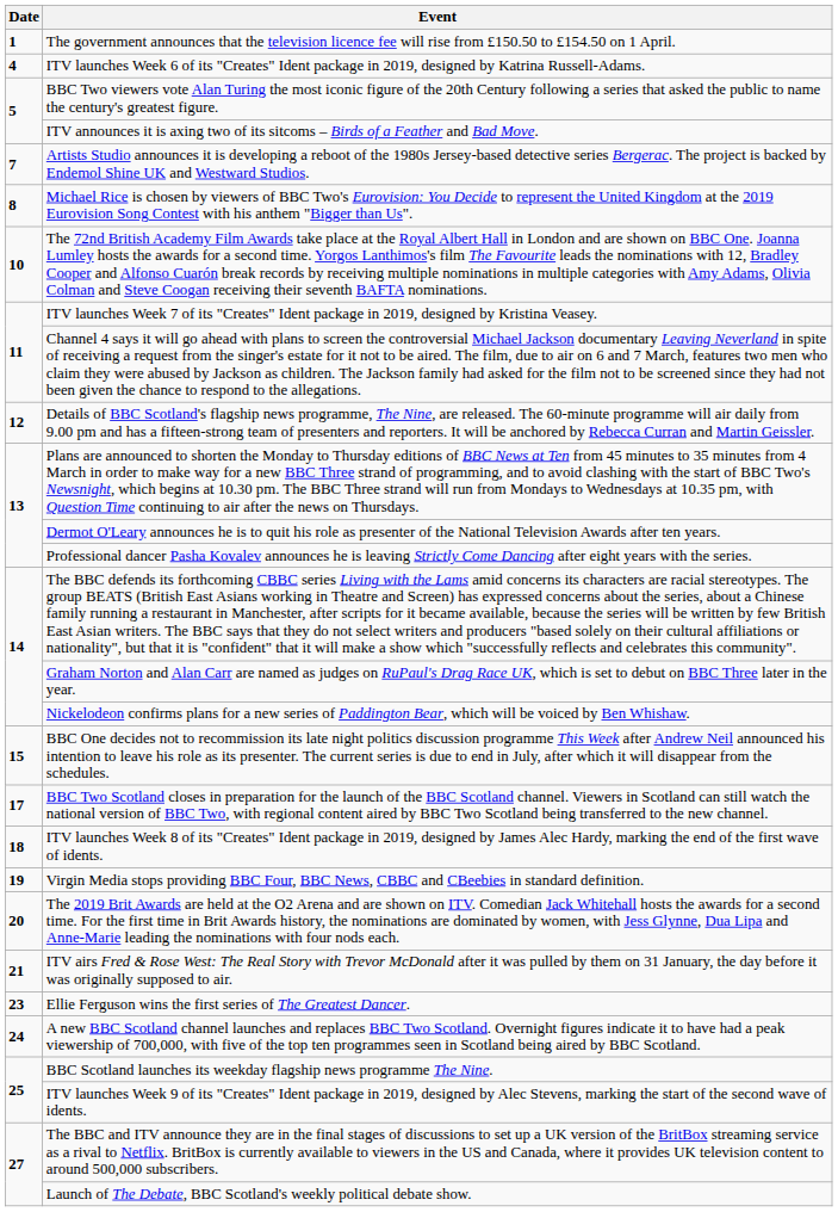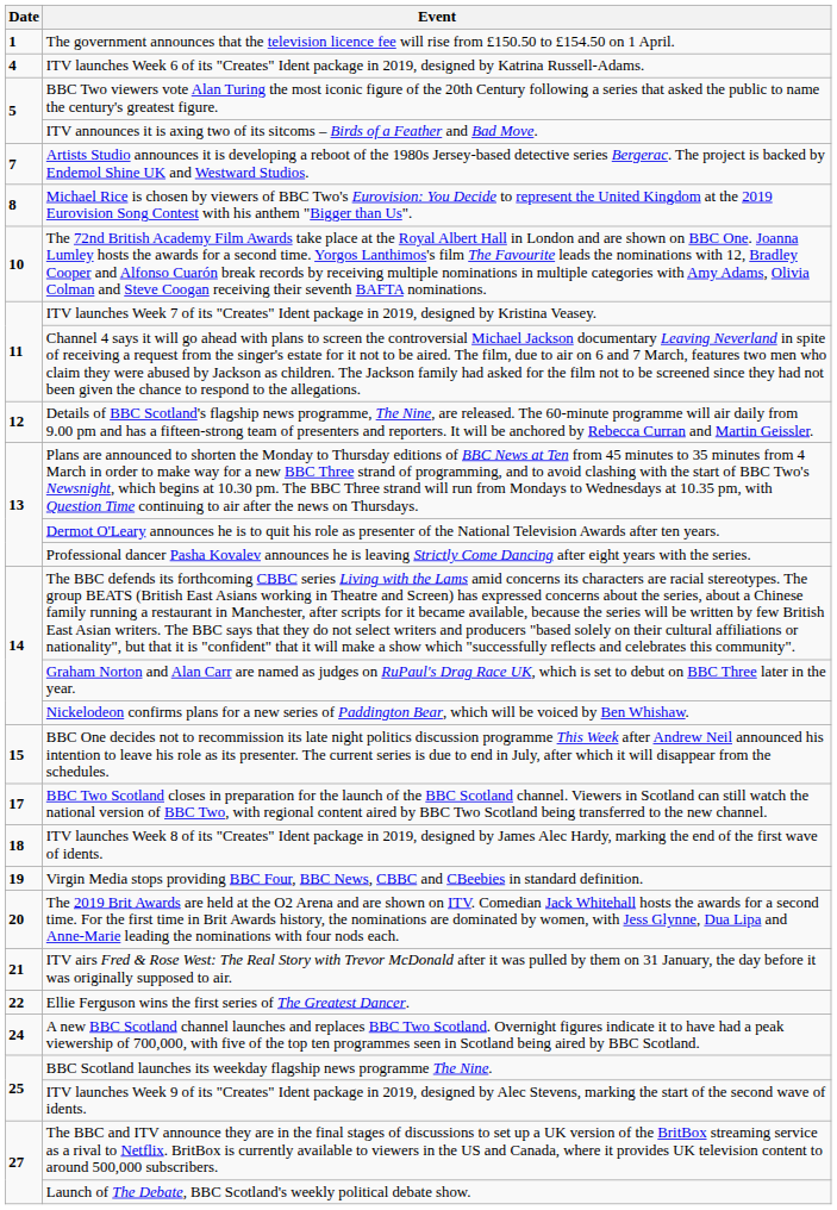Ellie Ferguson wins the first series of The Greatest Dancer. | Date: 23 -> 22
